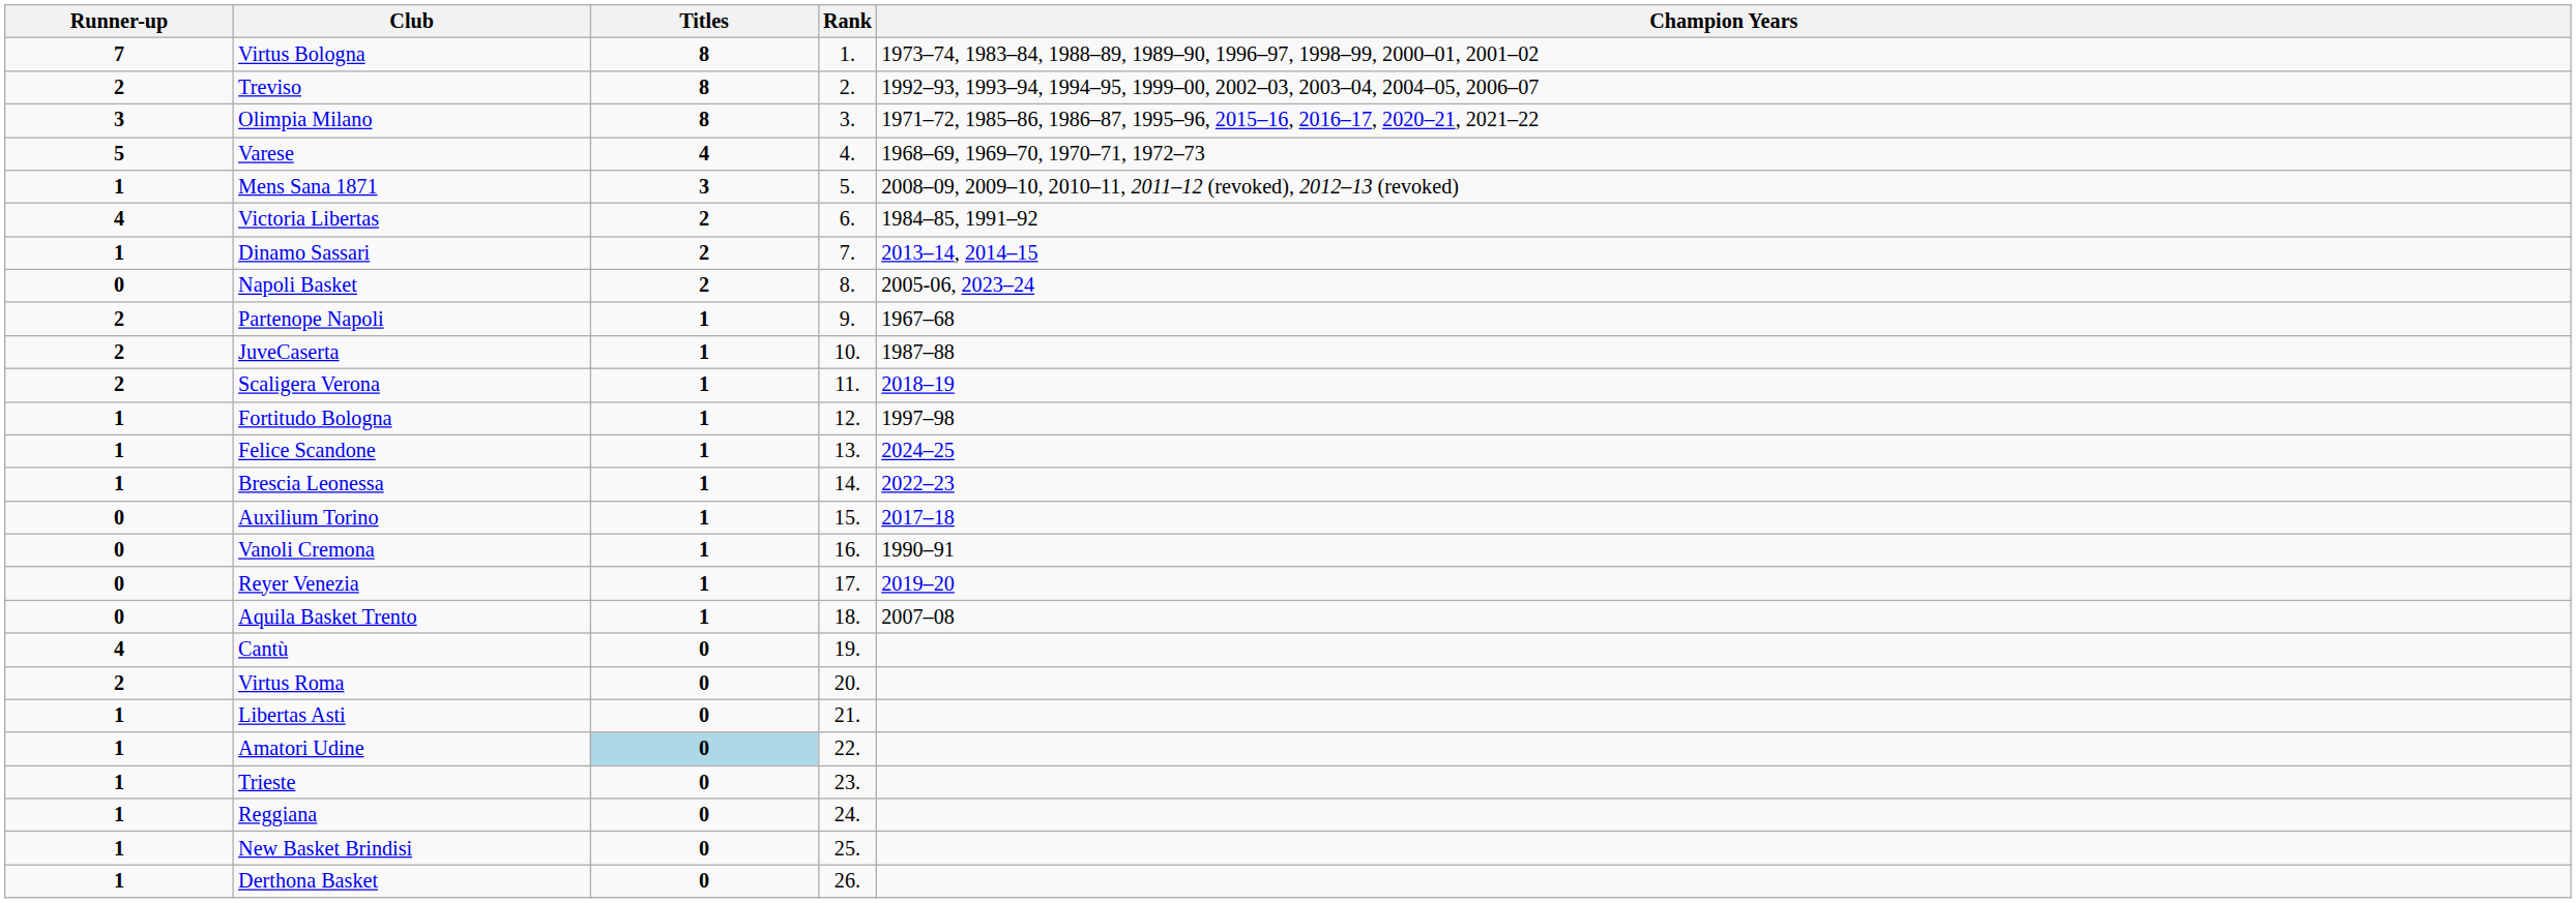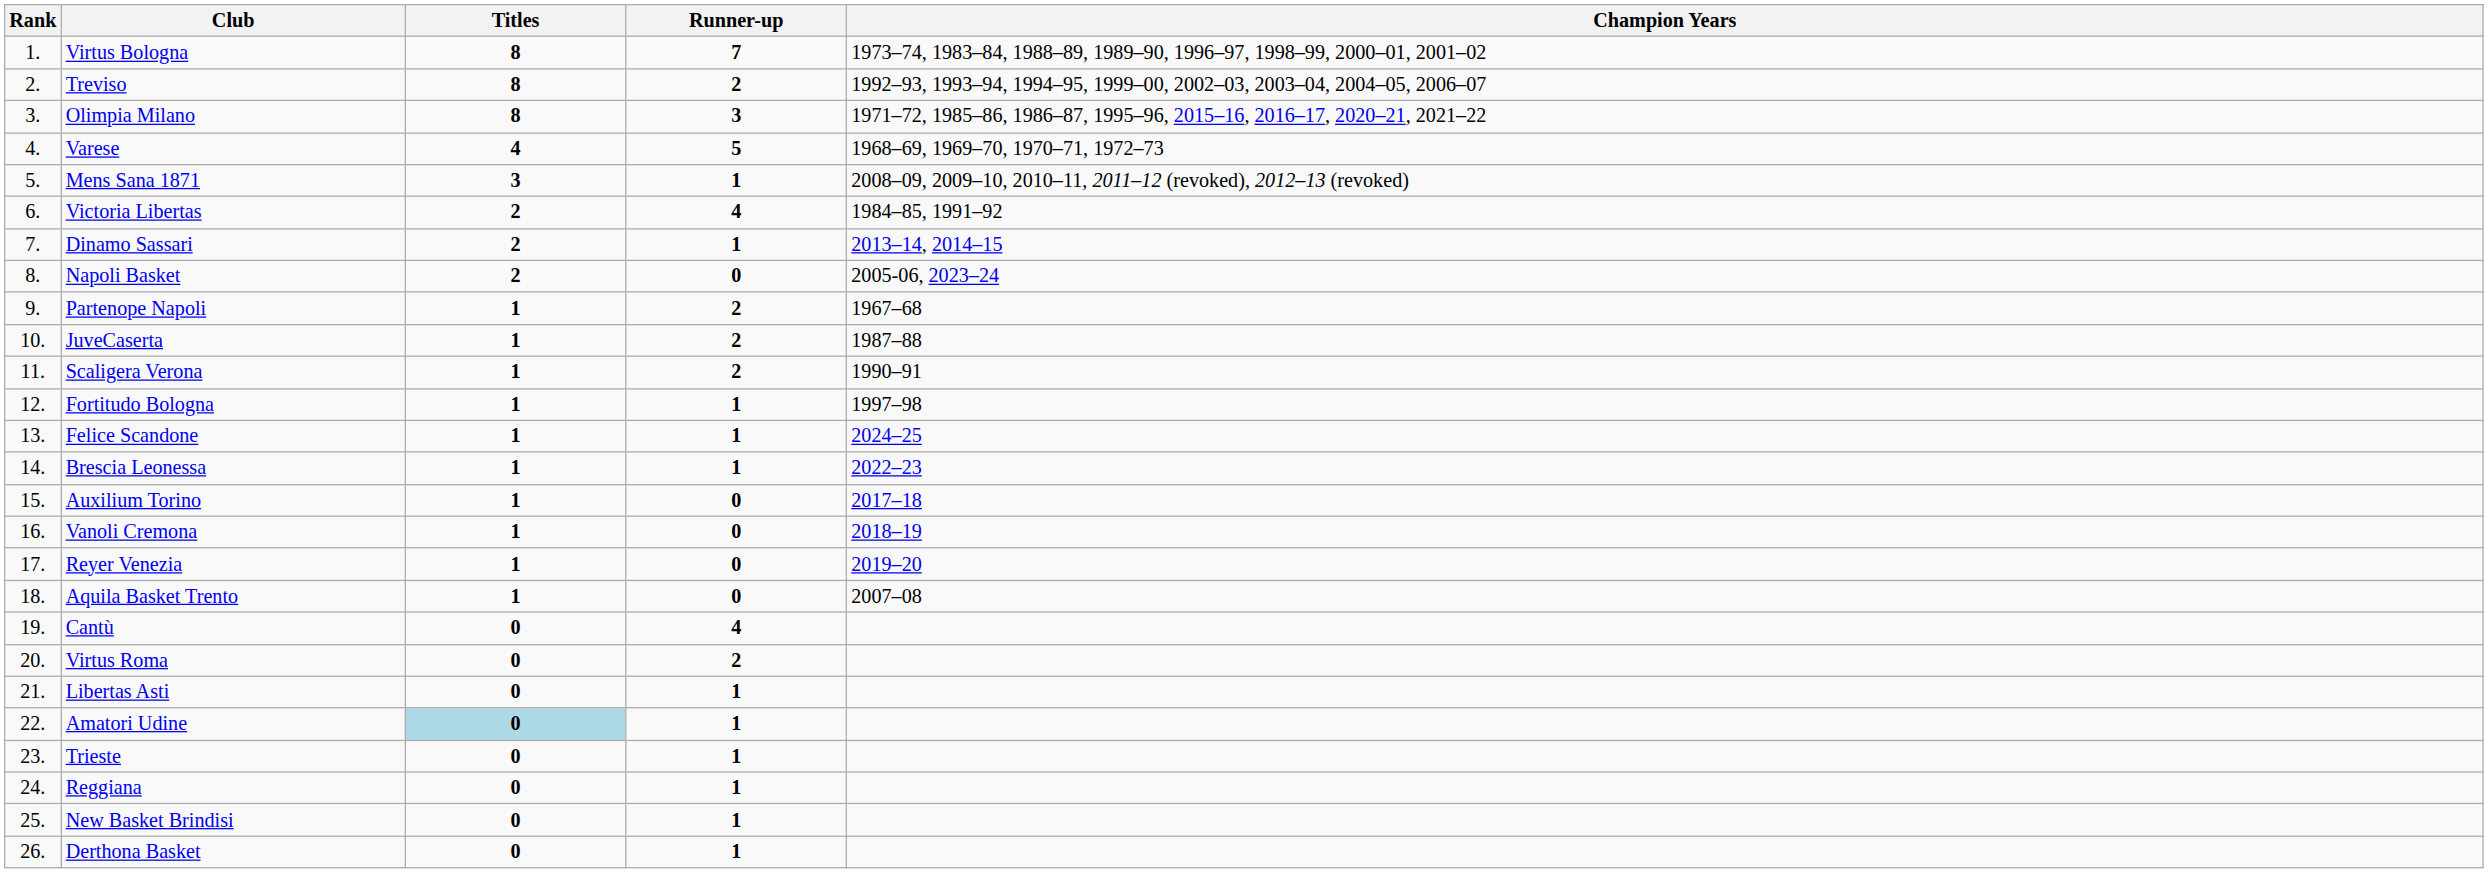columns swapped: Rank <-> Runner-up
Scaligera Verona | Champion Years: 2018–19 -> 1990–91
Vanoli Cremona | Champion Years: 1990–91 -> 2018–19
